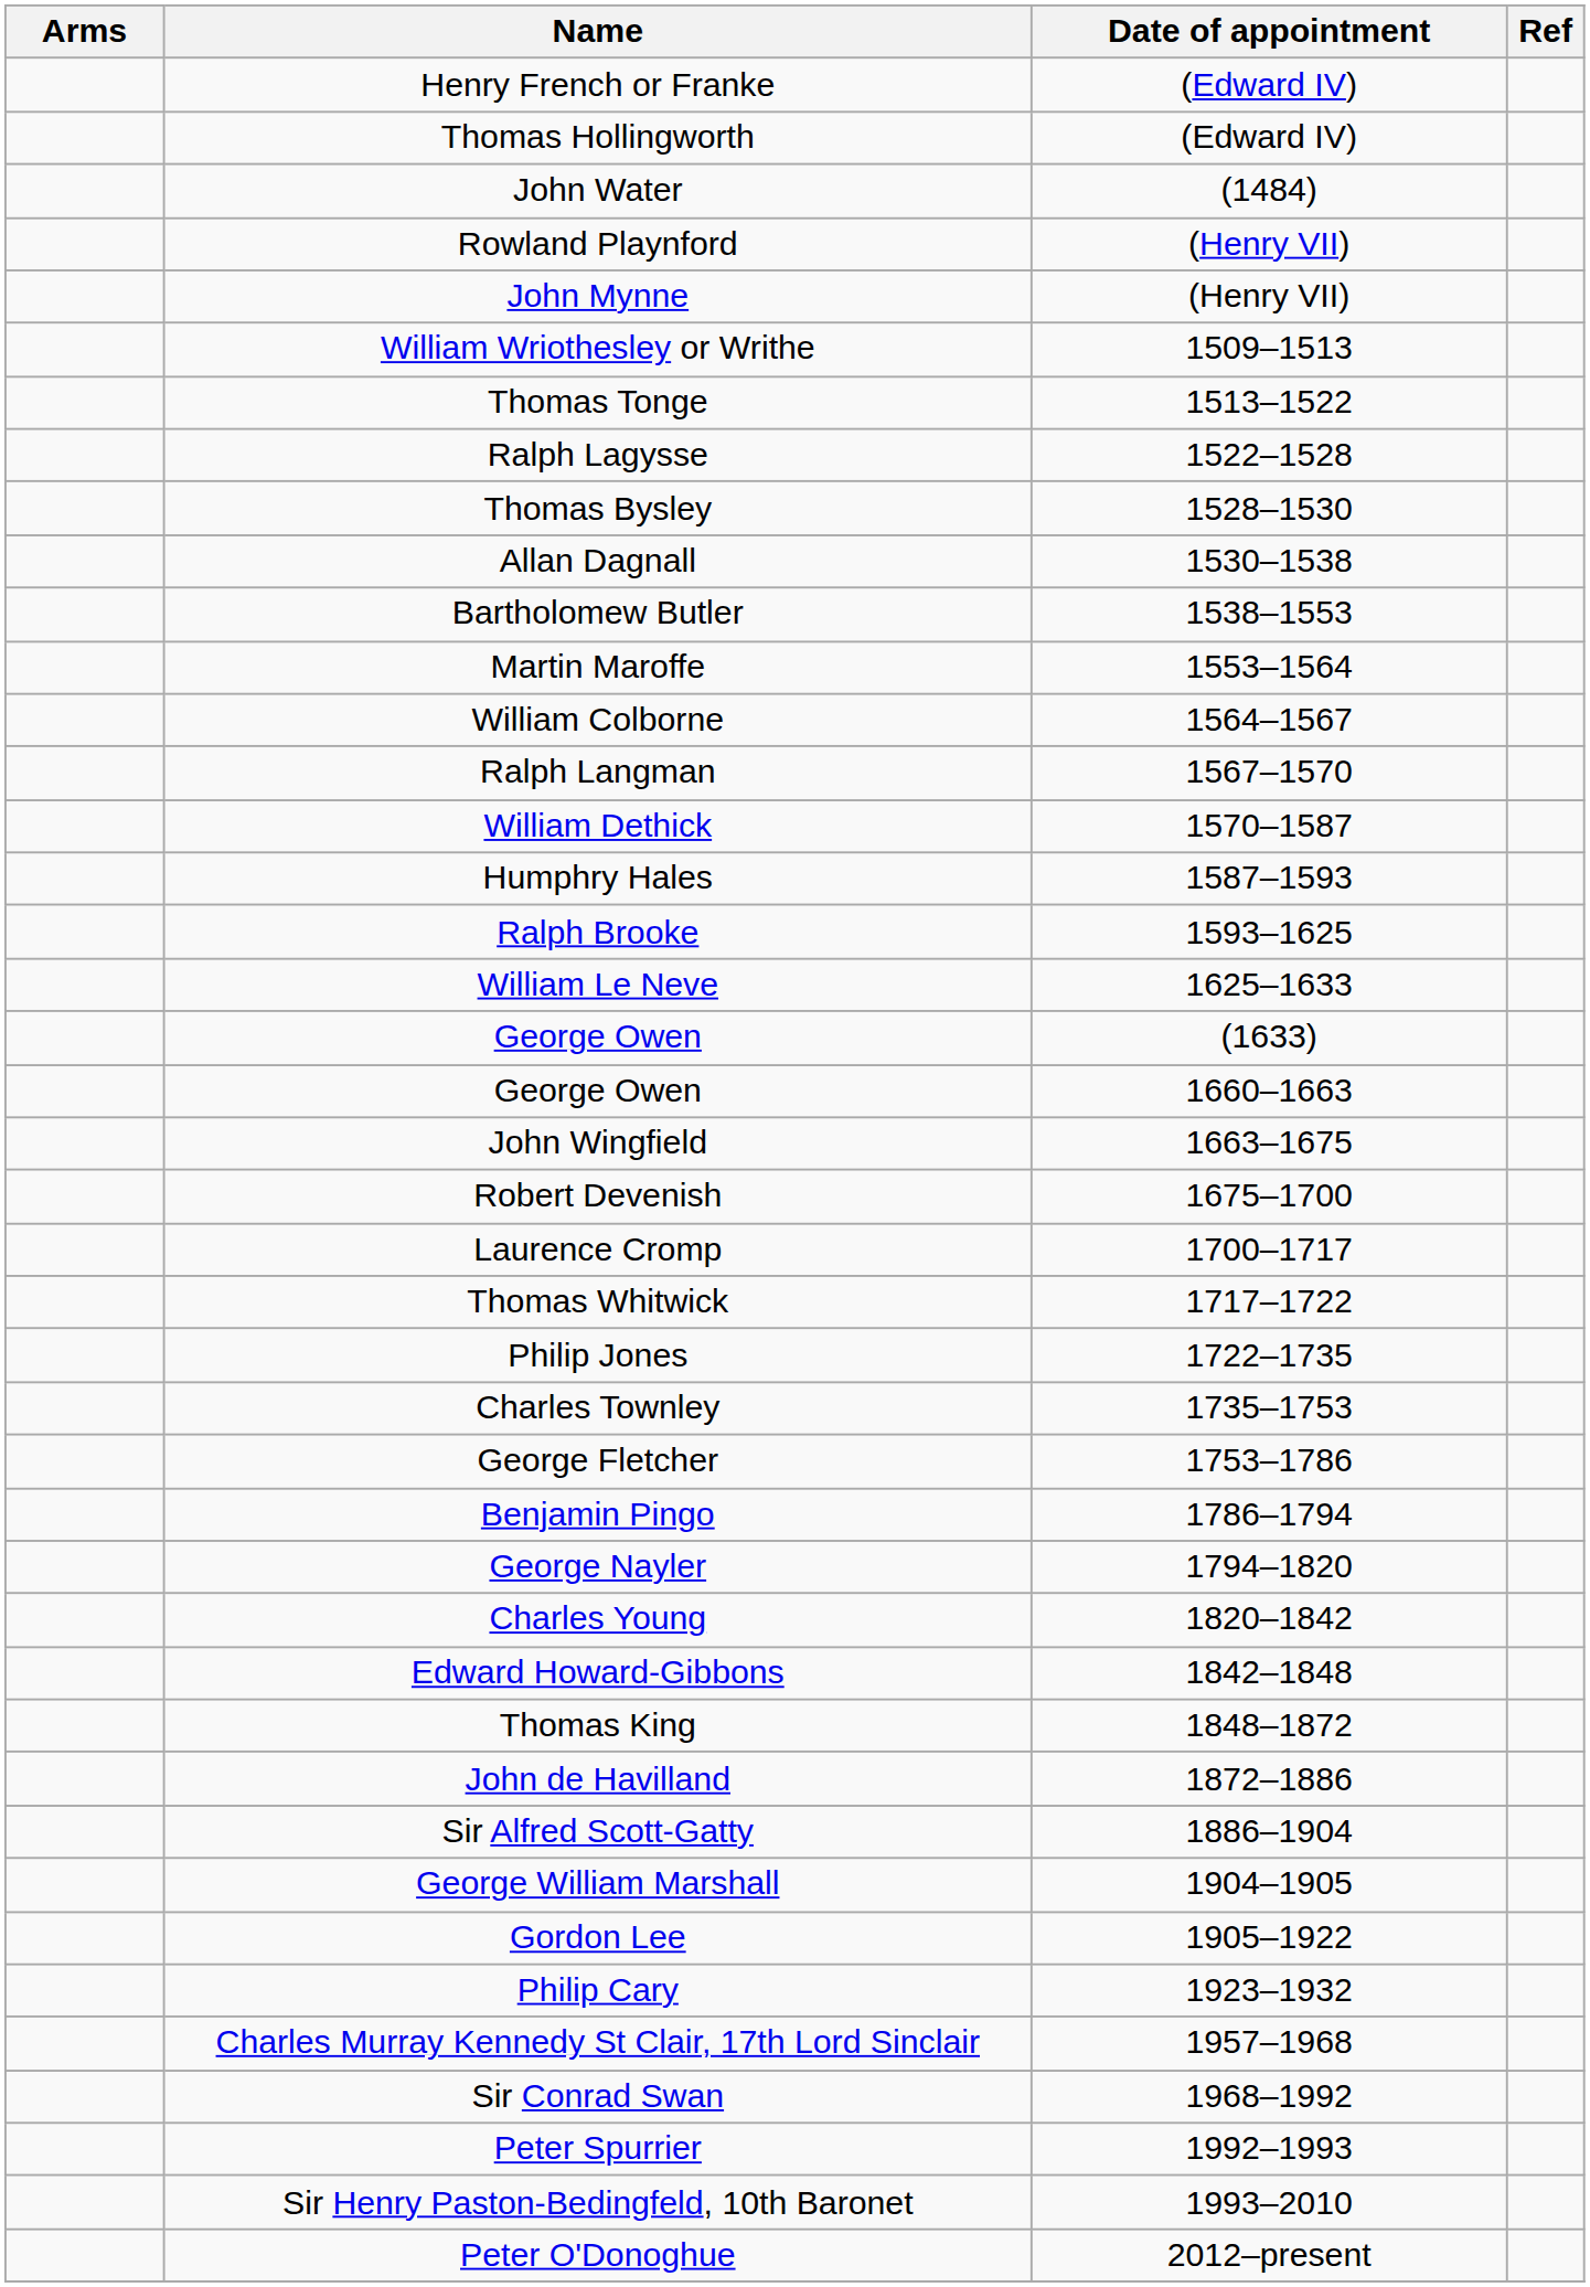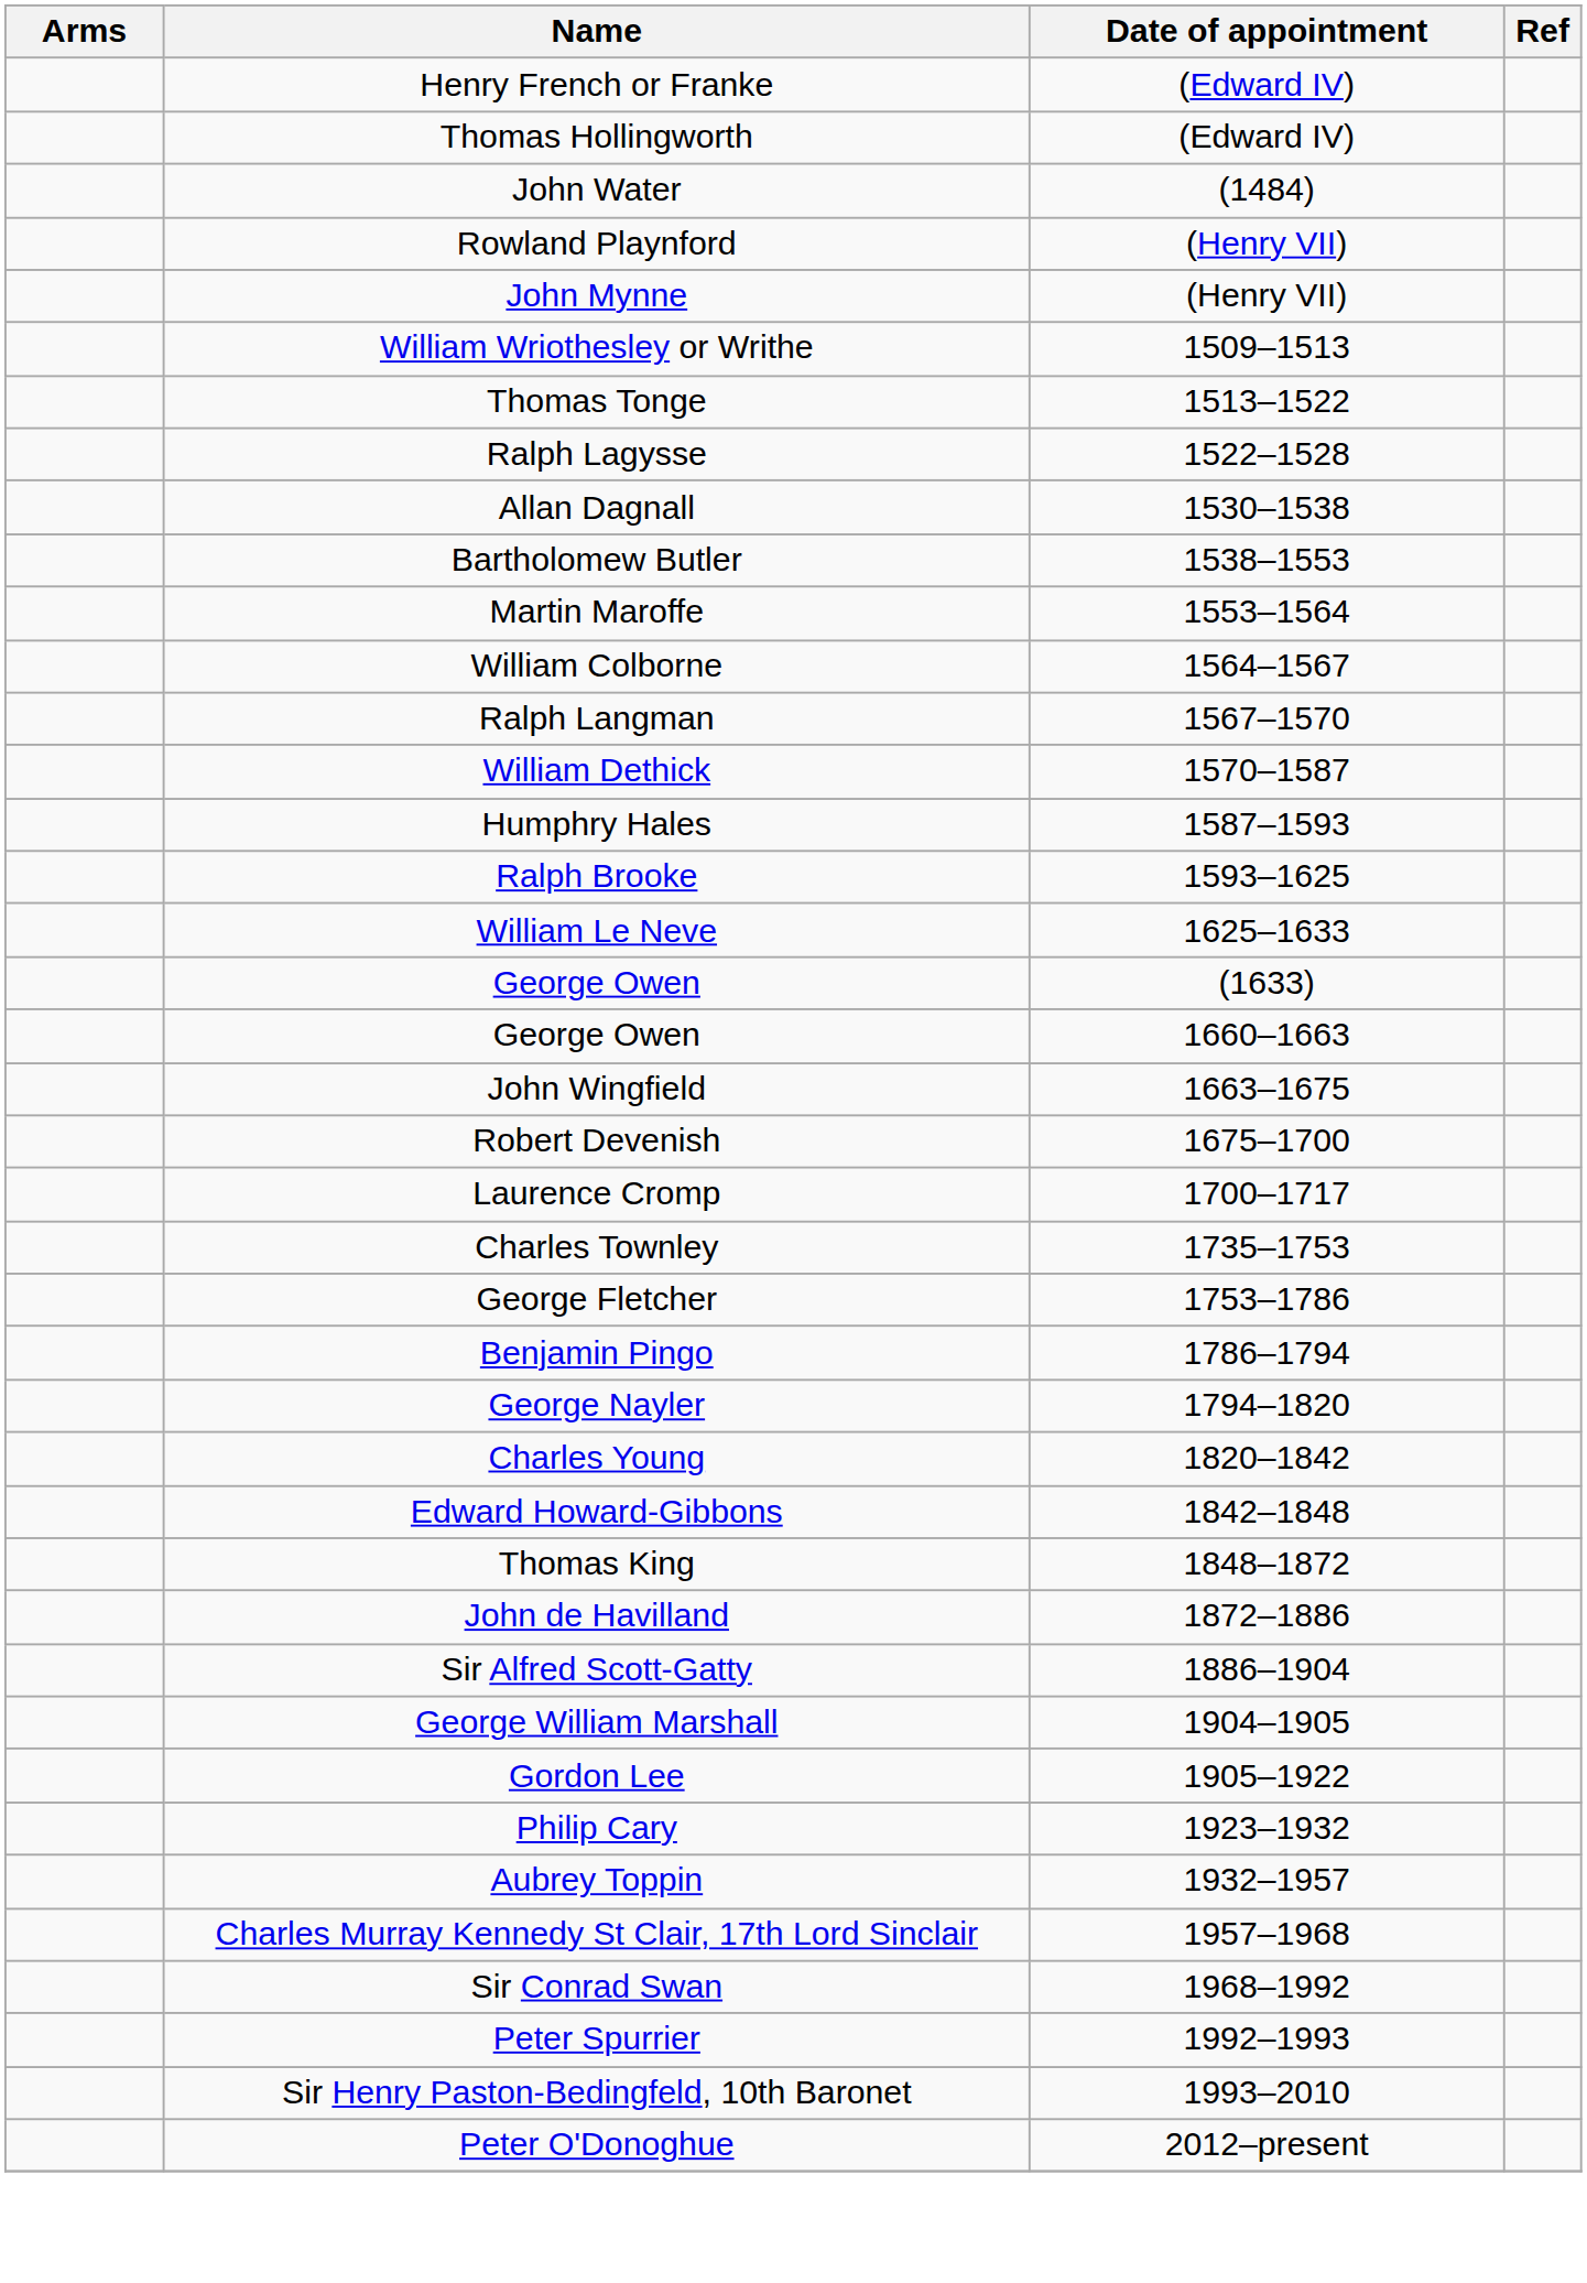- row: Thomas Bysley | 1528–1530
- row: Thomas Whitwick | 1717–1722
- row: Philip Jones | 1722–1735
+ row: Aubrey Toppin | 1932–1957
